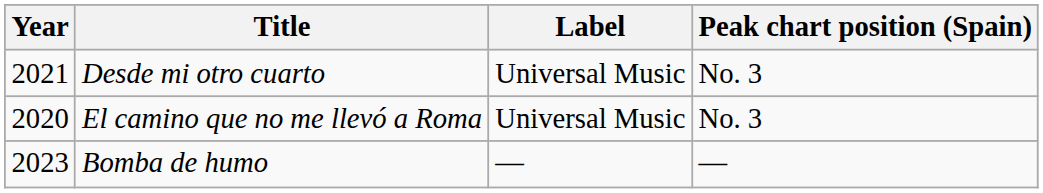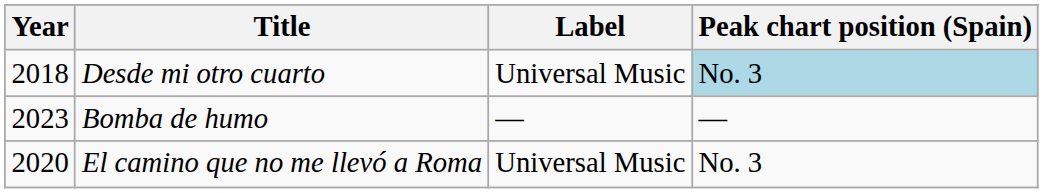Desde mi otro cuarto | Year: 2021 -> 2018
Desde mi otro cuarto | Peak chart position (Spain): no background -> lightblue background
rows swapped: El camino que no me llevó a Roma <-> Bomba de humo
